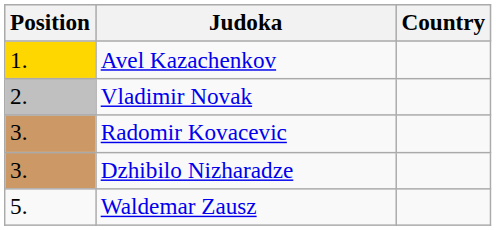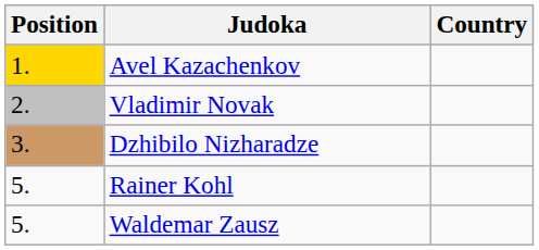- row: 3. | Radomir Kovacevic
+ row: 5. | Rainer Kohl
